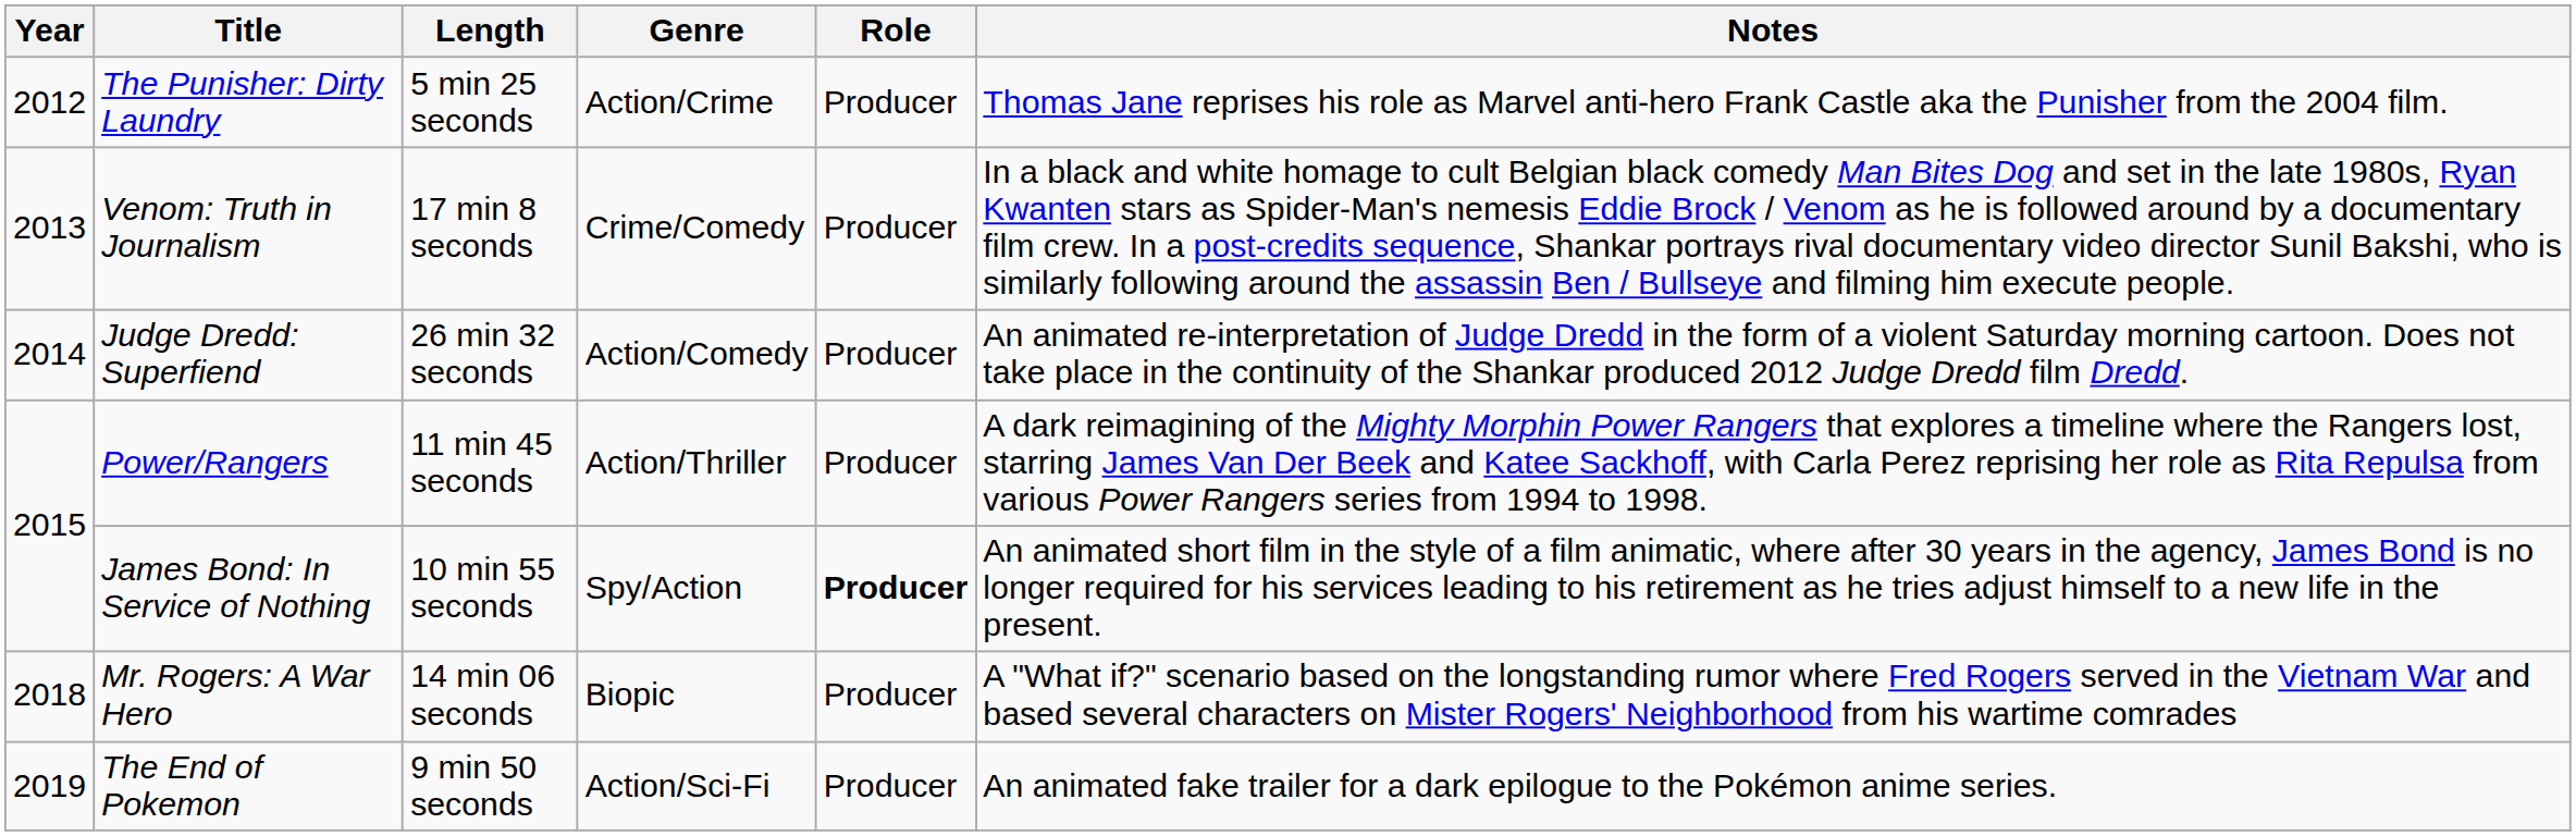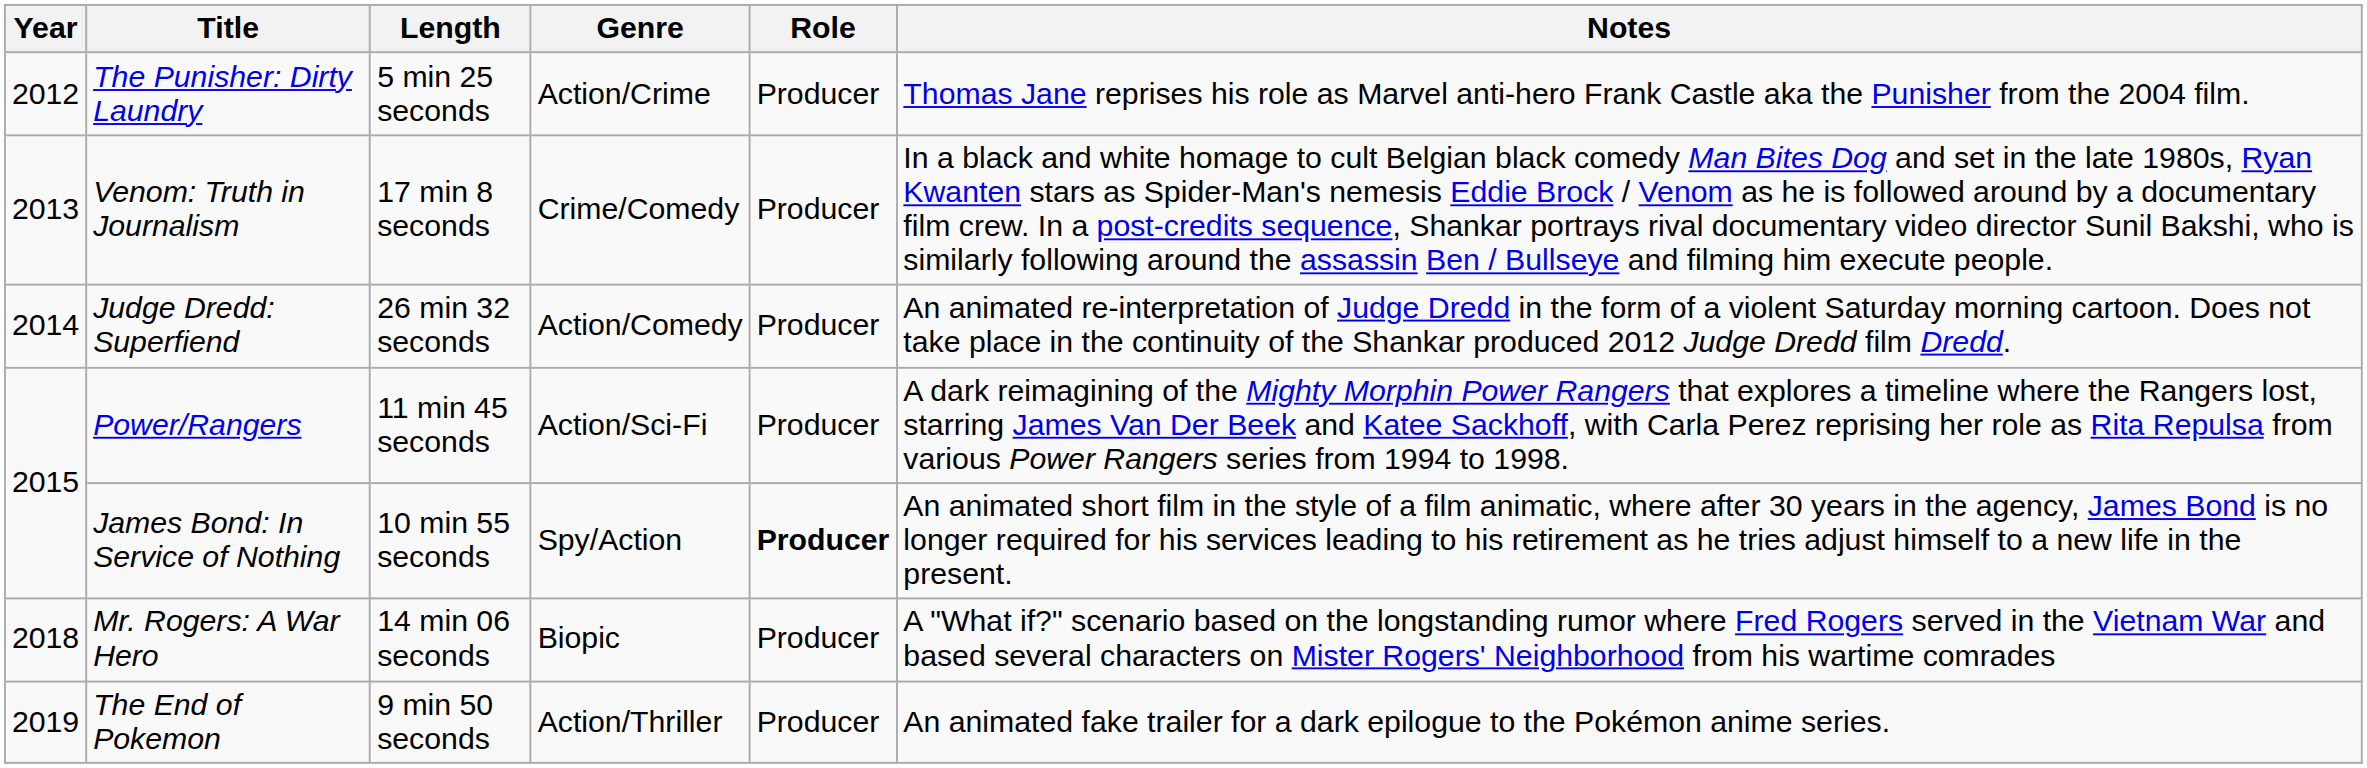Power/Rangers | Genre: Action/Thriller -> Action/Sci-Fi
The End of Pokemon | Genre: Action/Sci-Fi -> Action/Thriller
